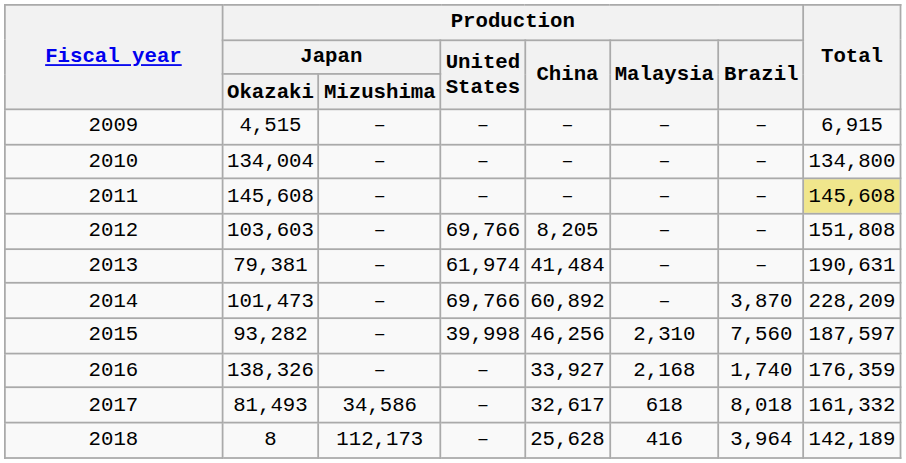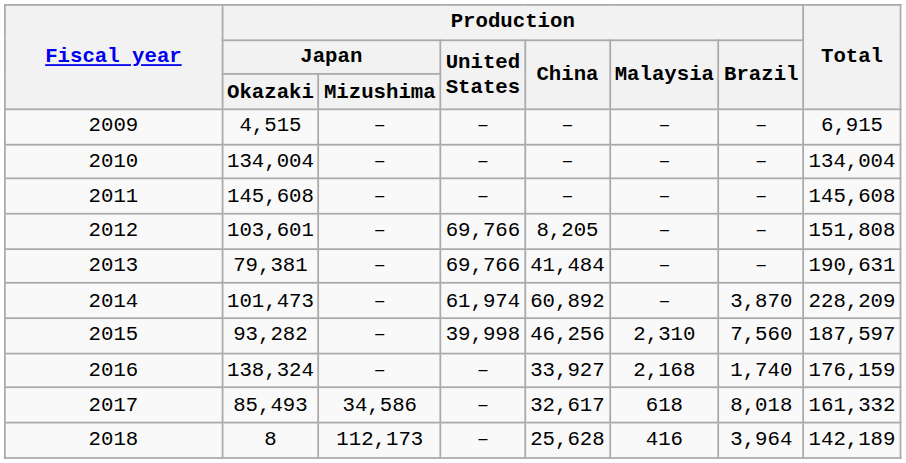2010 | Total: 134,800 -> 134,004
2011 | Total: khaki background -> no background
2012 | Production / Japan / Okazaki: 103,603 -> 103,601
2013 | Production / United States: 61,974 -> 69,766
2014 | Production / United States: 69,766 -> 61,974
2016 | Production / Japan / Okazaki: 138,326 -> 138,324
2016 | Total: 176,359 -> 176,159
2017 | Production / Japan / Okazaki: 81,493 -> 85,493
